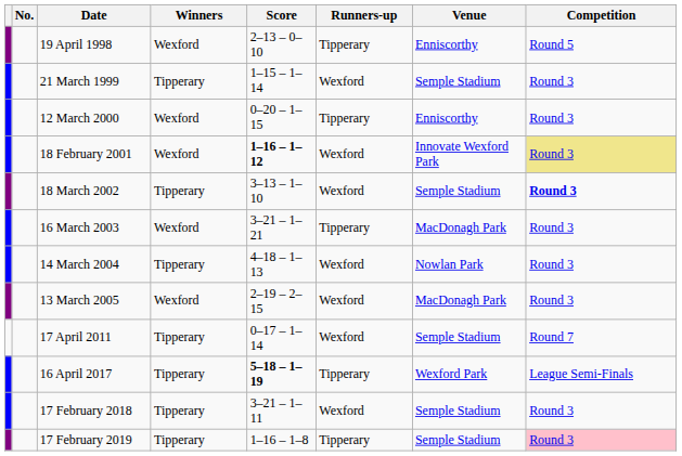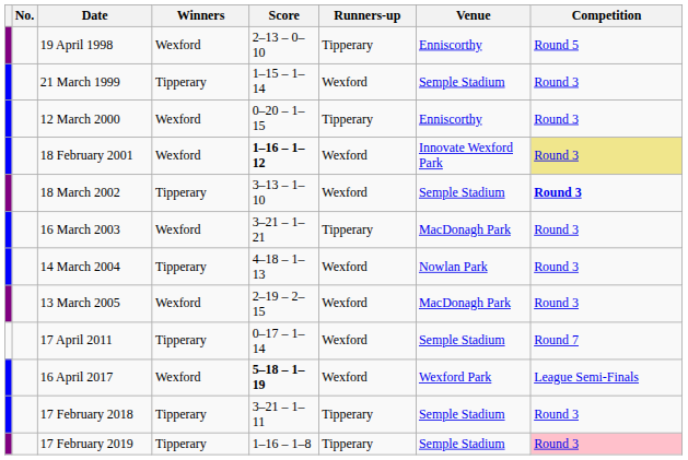16 April 2017 | Winners: Tipperary -> Wexford
16 April 2017 | Runners-up: Tipperary -> Wexford
17 February 2018 | Runners-up: Wexford -> Tipperary
